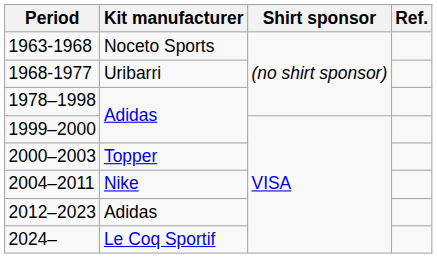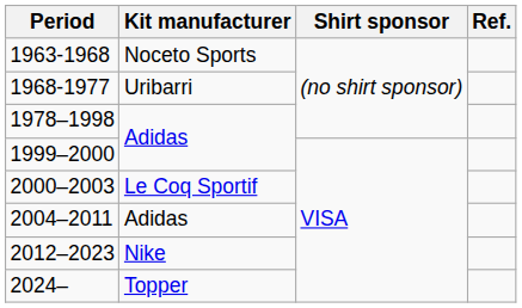2000–2003 | Kit manufacturer: Topper -> Le Coq Sportif
2004–2011 | Kit manufacturer: Nike -> Adidas
2012–2023 | Kit manufacturer: Adidas -> Nike
2024– | Kit manufacturer: Le Coq Sportif -> Topper
